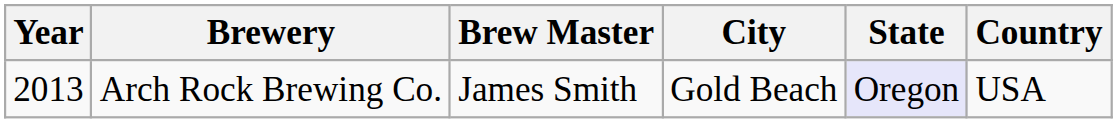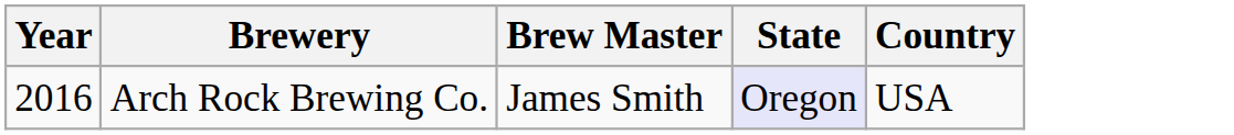- column: City | Gold Beach
Arch Rock Brewing Co. | Year: 2013 -> 2016
